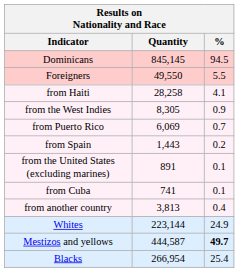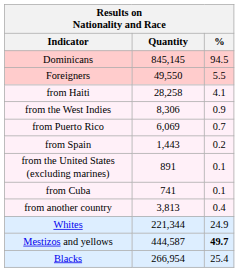from the West Indies | Quantity: 8,305 -> 8,306
Whites | Quantity: 223,144 -> 221,344
